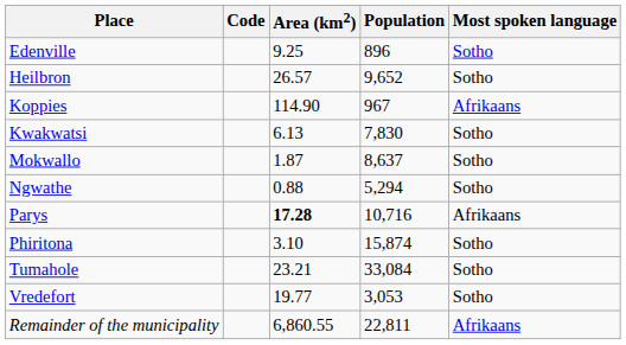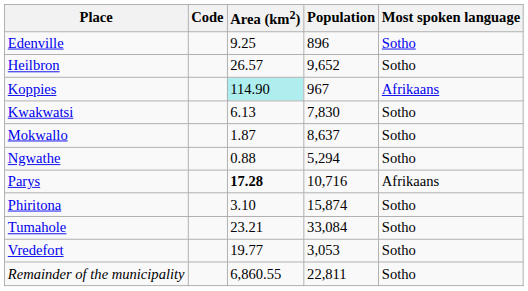Koppies | Area (km2): no background -> paleturquoise background
Remainder of the municipality | Most spoken language: Afrikaans -> Sotho
